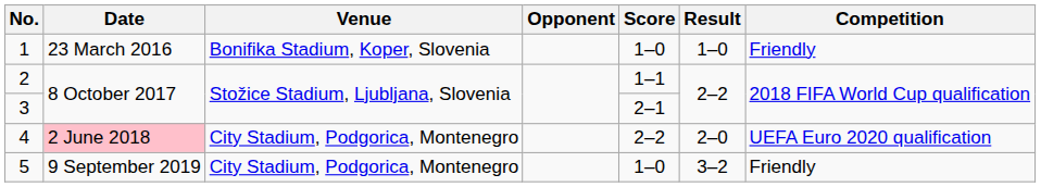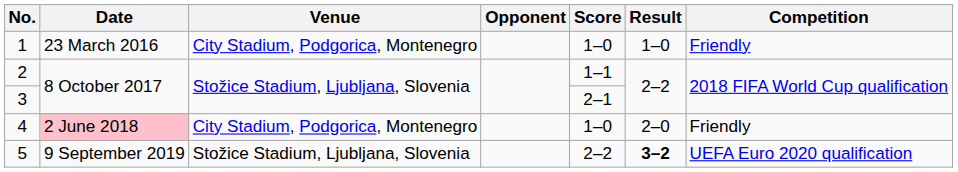1 | Venue: Bonifika Stadium, Koper, Slovenia -> City Stadium, Podgorica, Montenegro
4 | Score: 2–2 -> 1–0
4 | Competition: UEFA Euro 2020 qualification -> Friendly
5 | Venue: City Stadium, Podgorica, Montenegro -> Stožice Stadium, Ljubljana, Slovenia
5 | Score: 1–0 -> 2–2
5 | Result: normal -> bold
5 | Competition: Friendly -> UEFA Euro 2020 qualification
